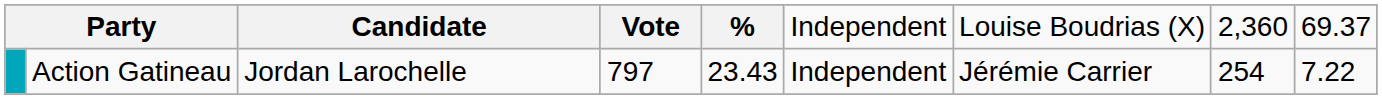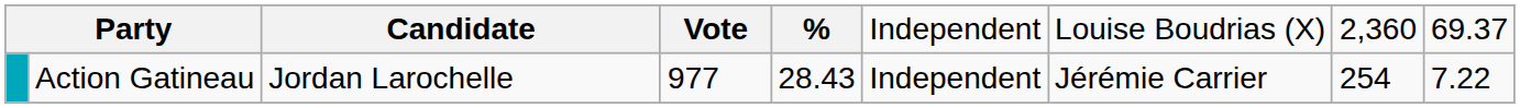Action Gatineau | column 4: 797 -> 977
Action Gatineau | column 5: 23.43 -> 28.43
